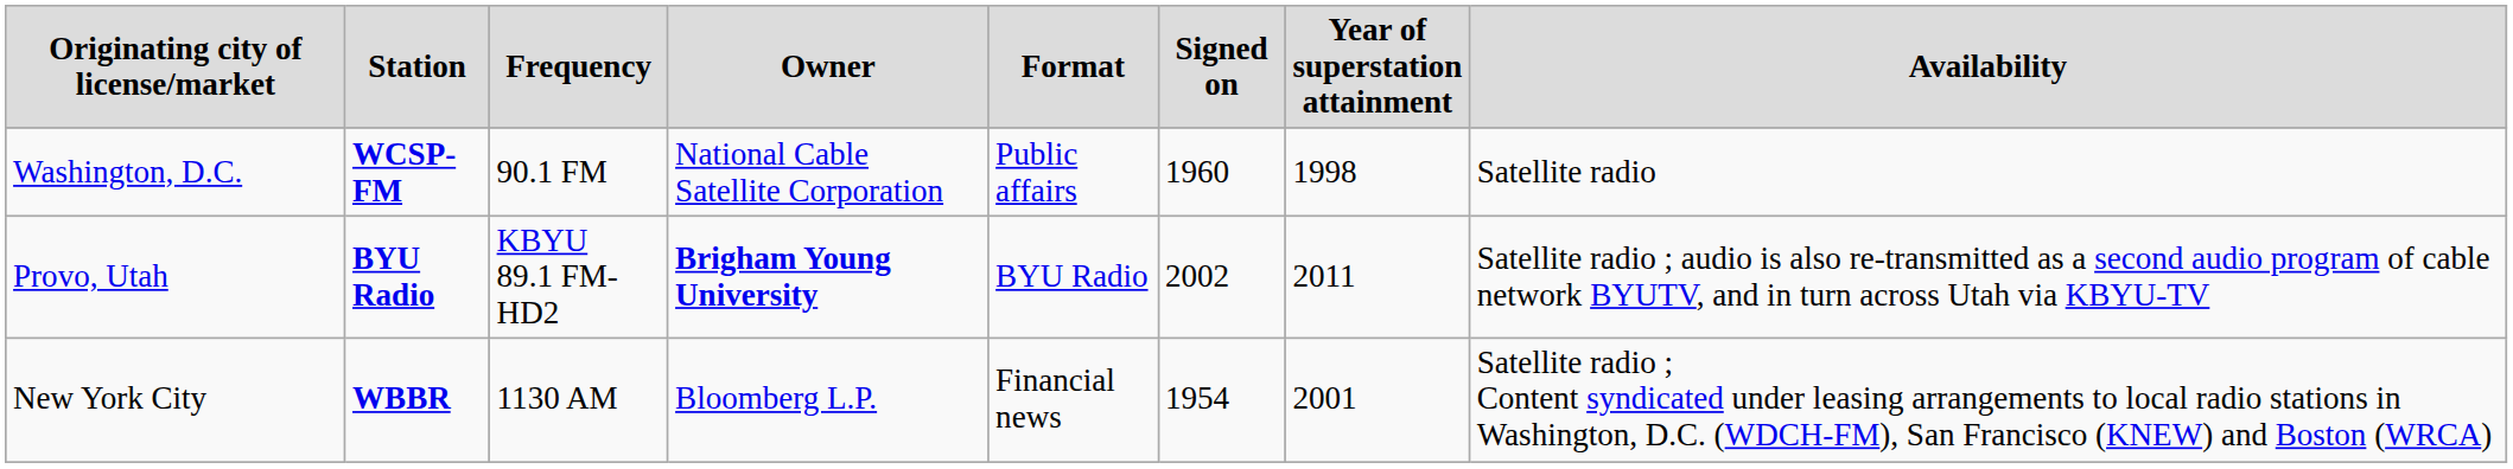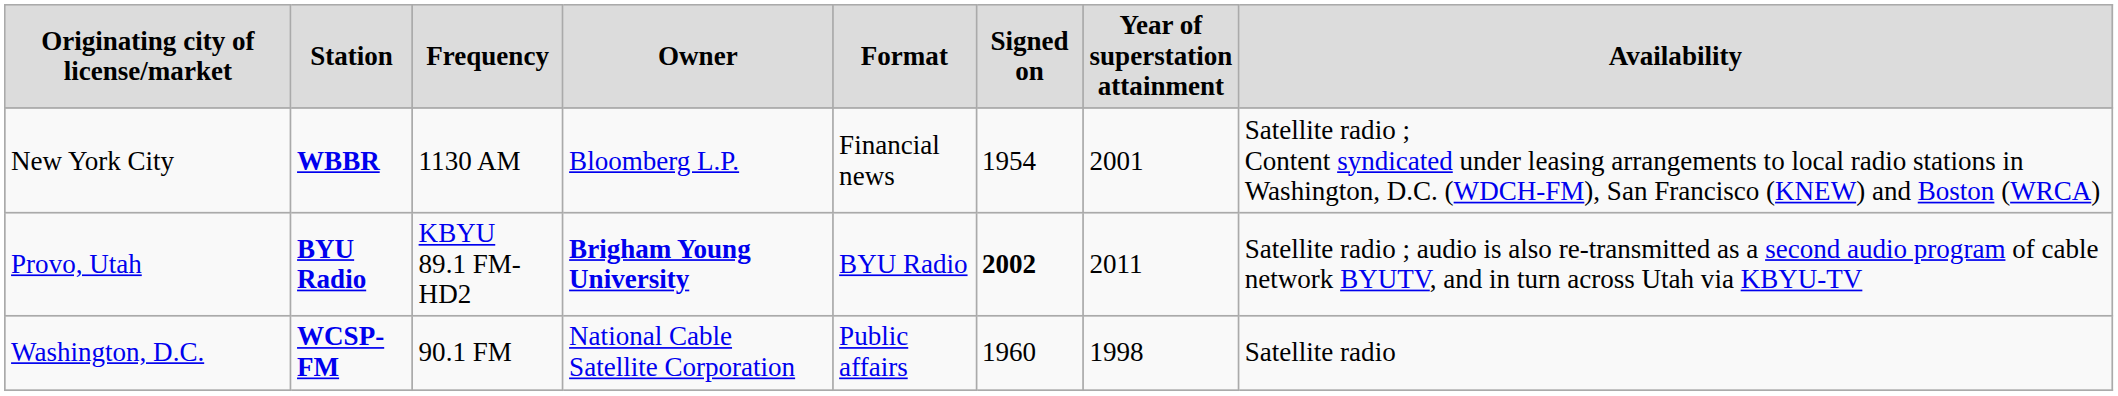rows swapped: New York City <-> Washington, D.C.
Provo, Utah | Signed on: normal -> bold
